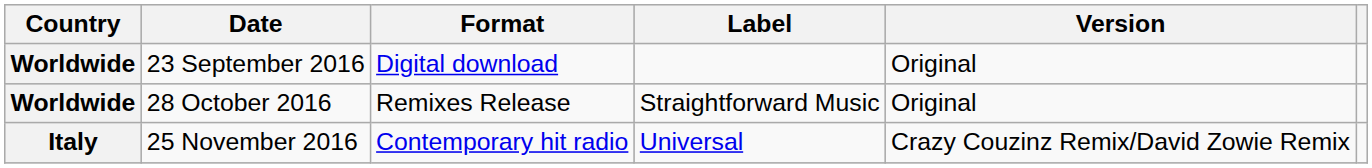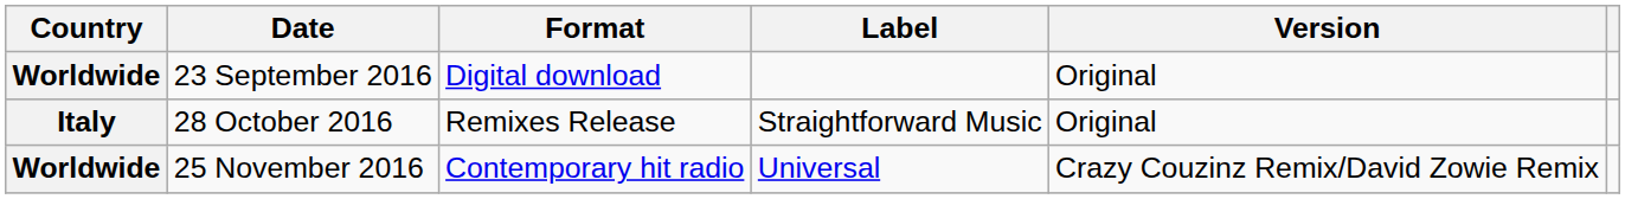28 October 2016 | Country: Worldwide -> Italy
25 November 2016 | Country: Italy -> Worldwide
